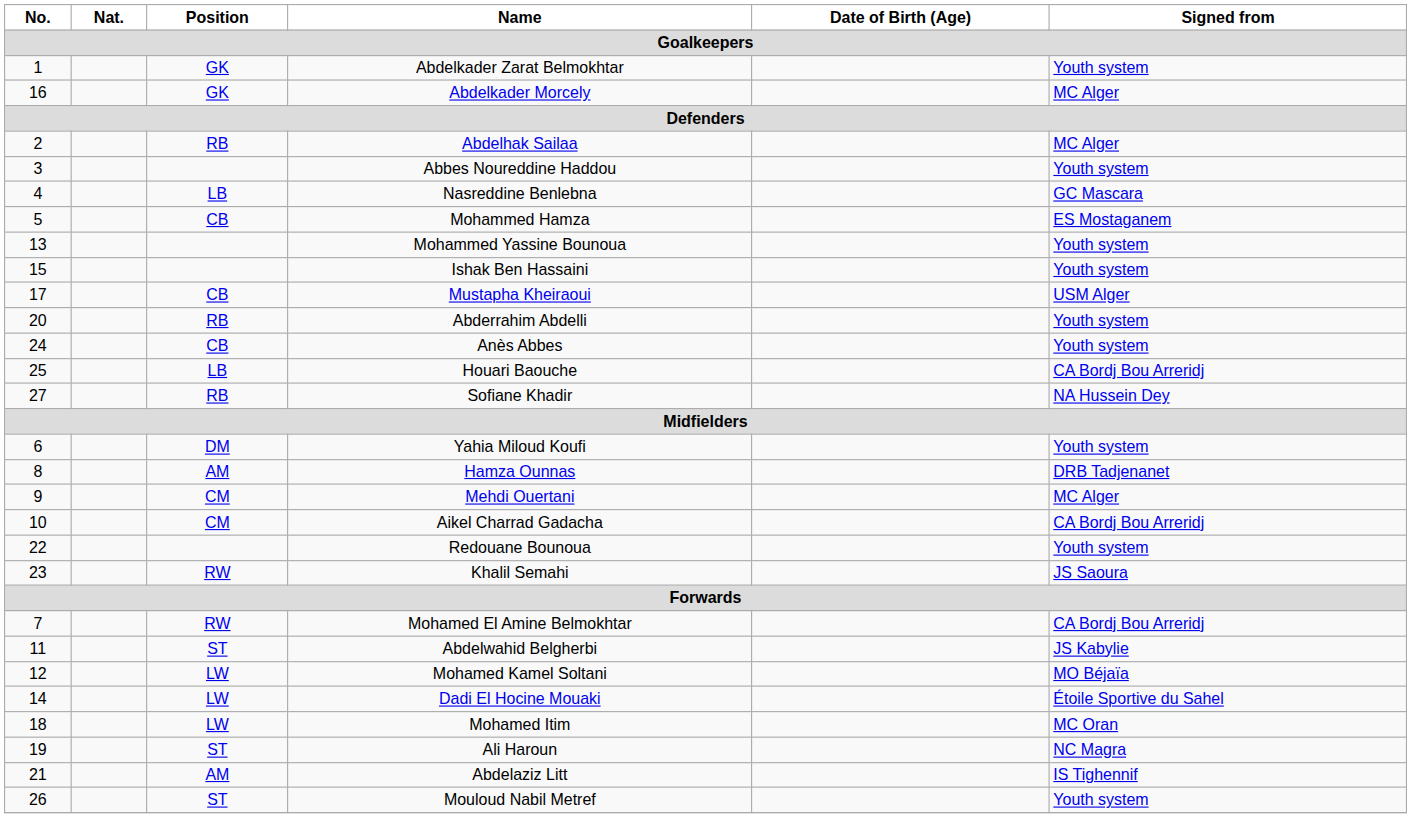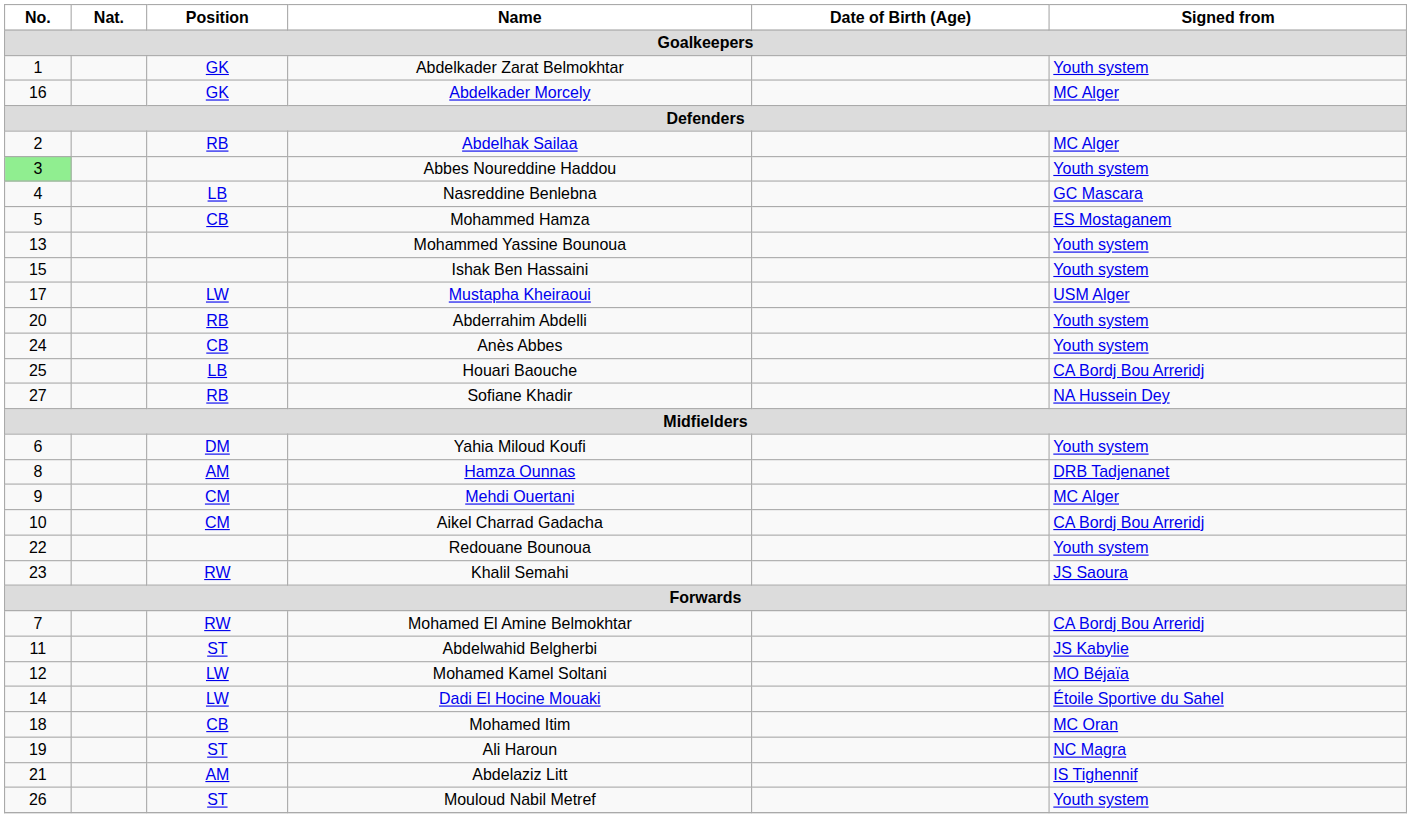Abbes Noureddine Haddou | No.: no background -> lightgreen background
Mustapha Kheiraoui | Position: CB -> LW
Mohamed Itim | Position: LW -> CB
